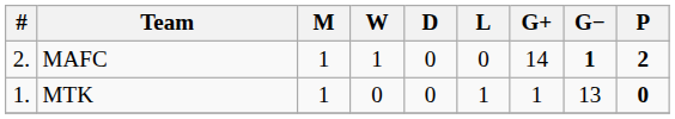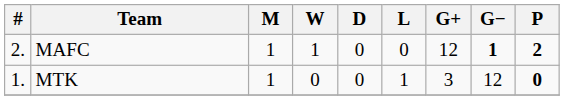MAFC | G+: 14 -> 12
MTK | G+: 1 -> 3
MTK | G−: 13 -> 12
